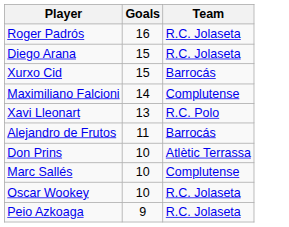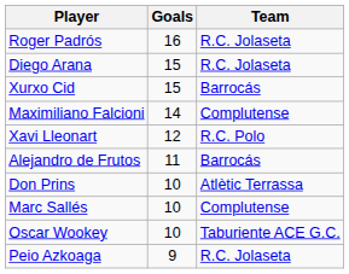Xavi Lleonart | Goals: 13 -> 12
Oscar Wookey | Team: R.C. Jolaseta -> Taburiente ACE G.C.
